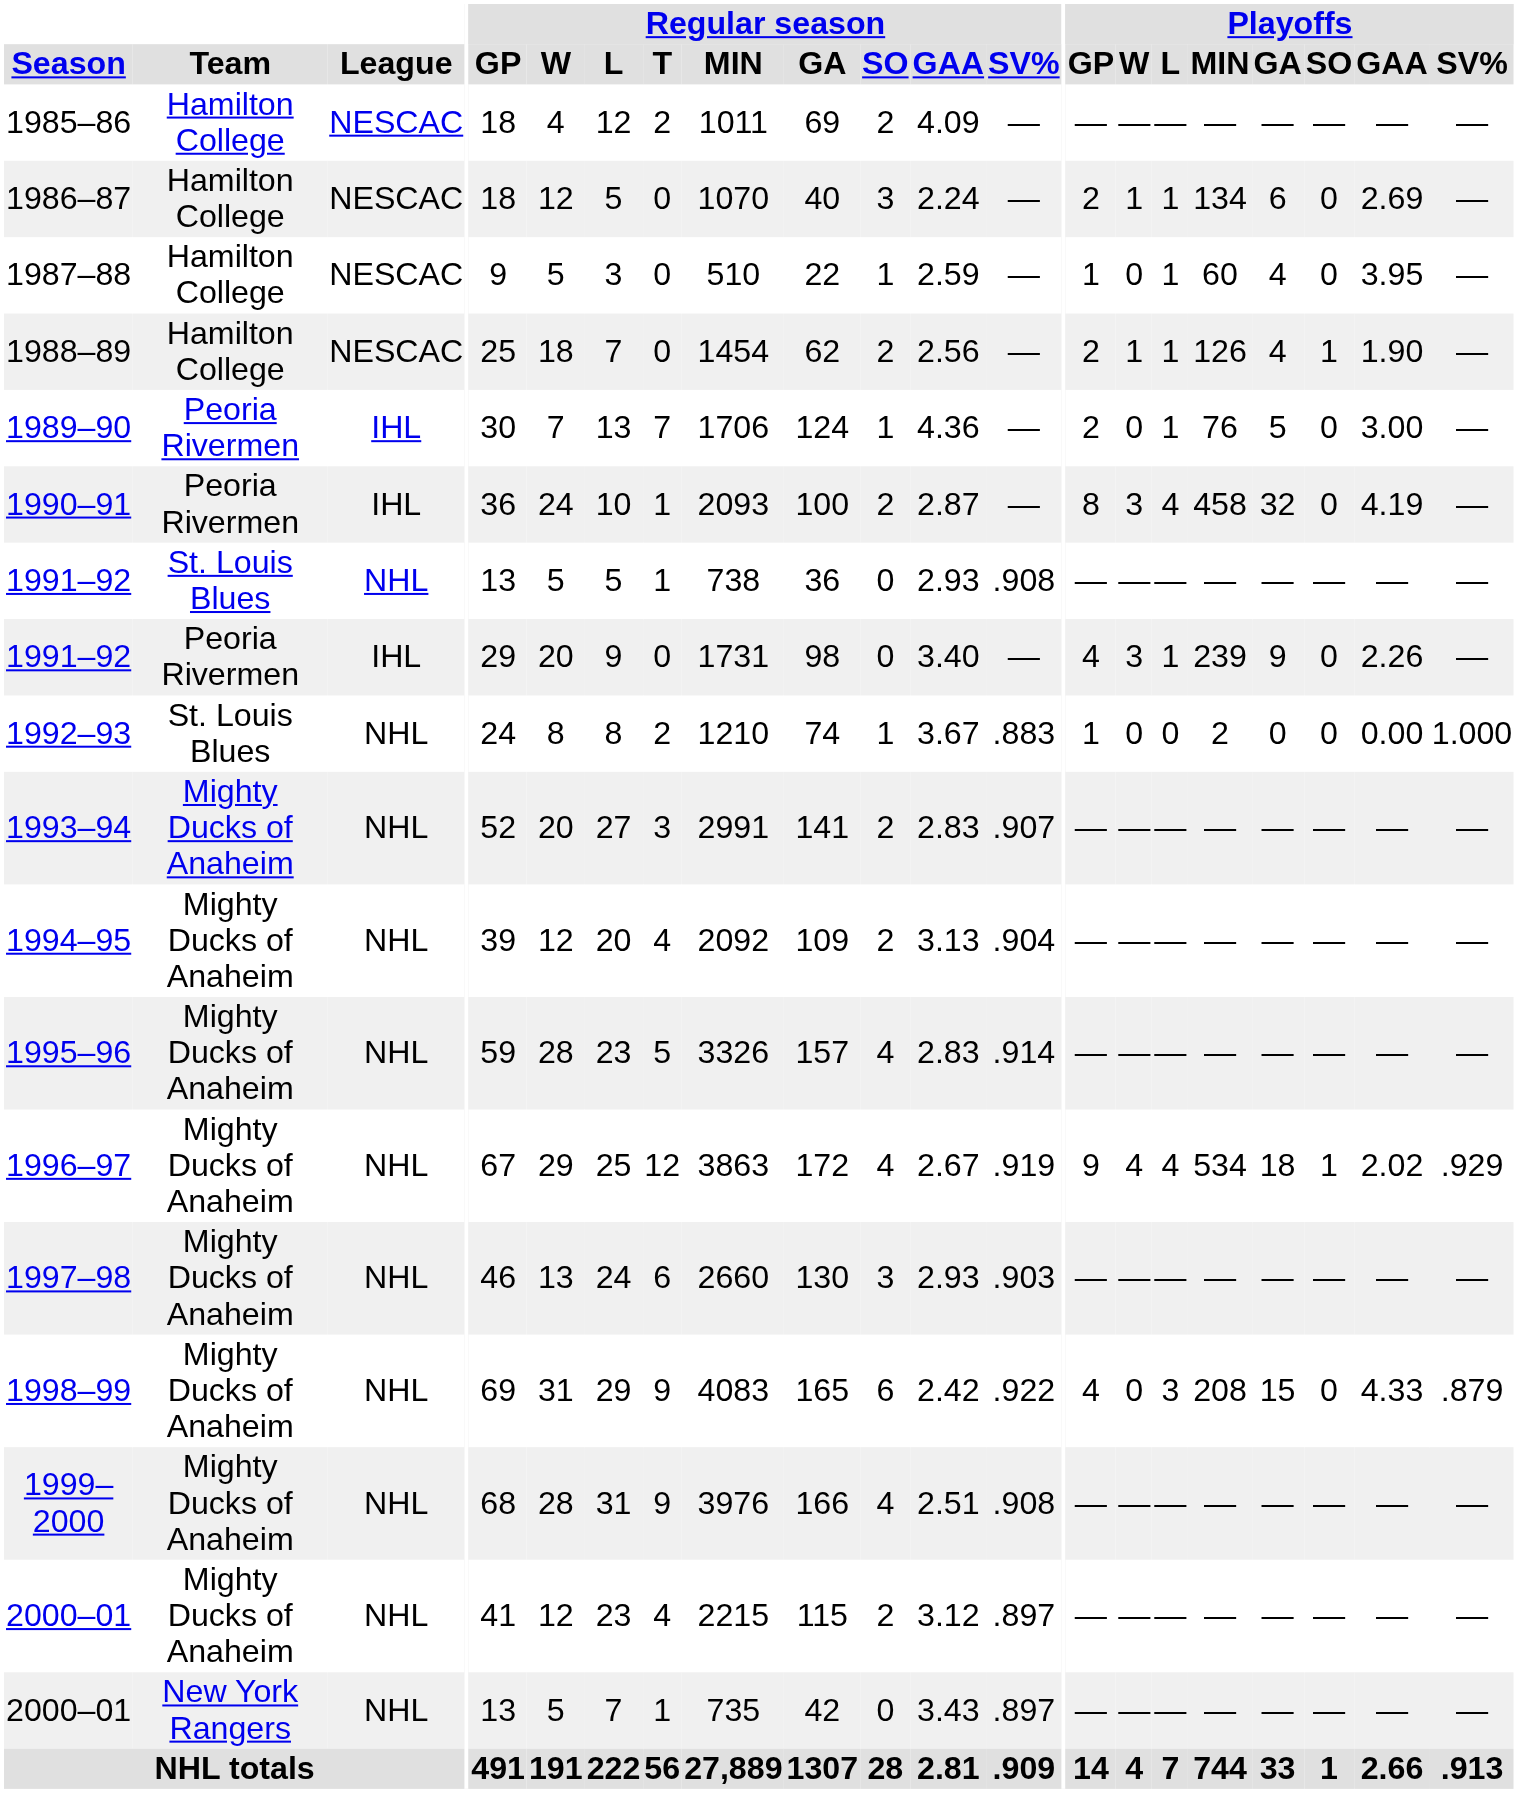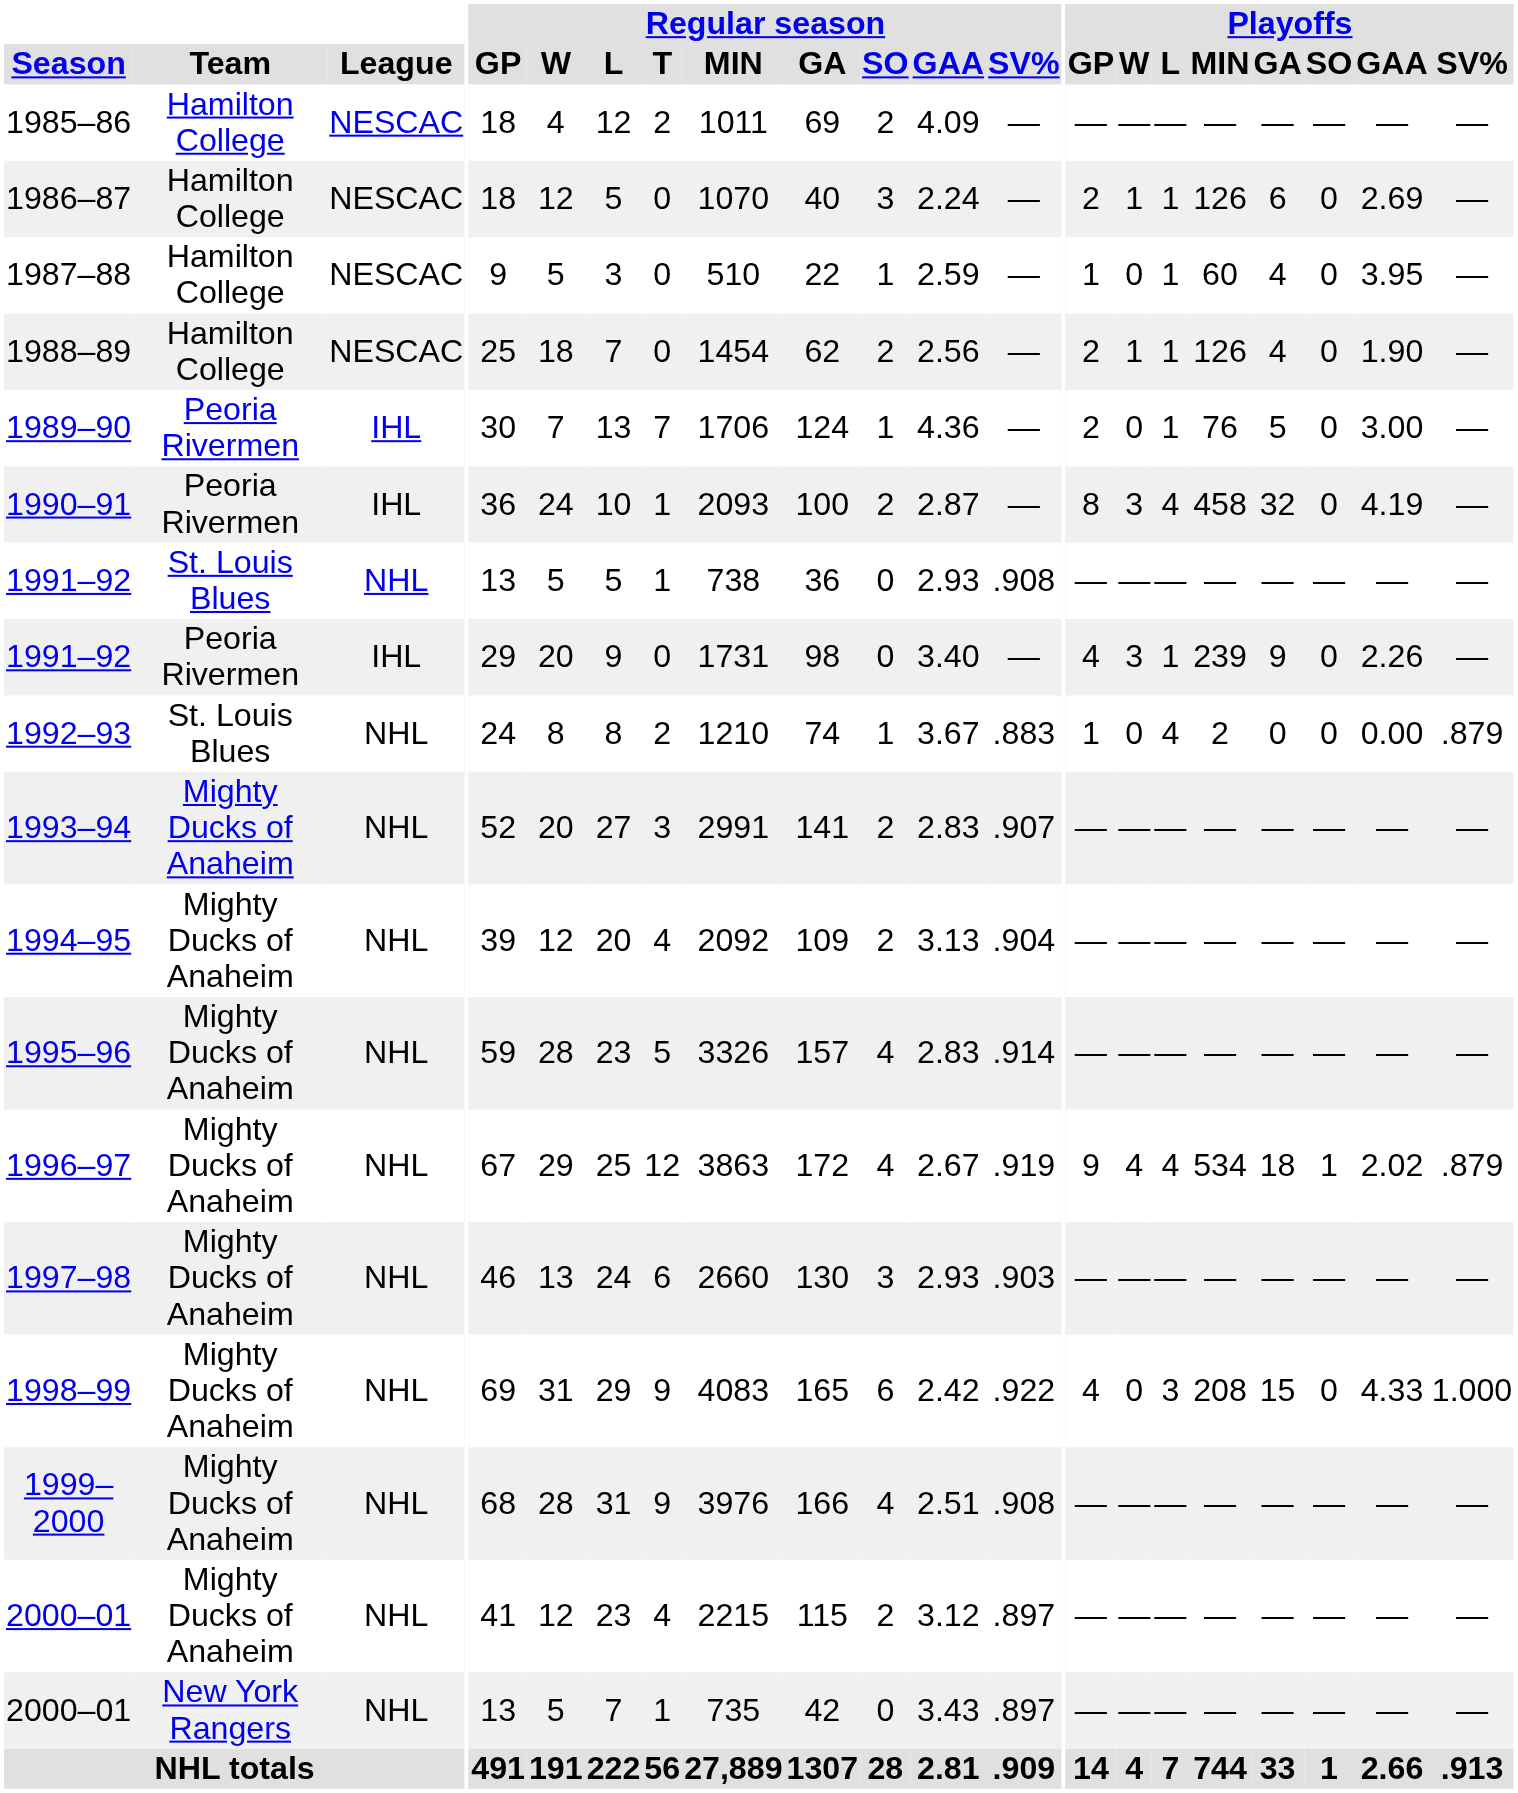1986–87 | Playoffs / MIN: 134 -> 126
1988–89 | Playoffs / SO: 1 -> 0
1992–93 | Playoffs / L: 0 -> 4
1992–93 | Playoffs / SV%: 1.000 -> .879
1996–97 | Playoffs / SV%: .929 -> .879
1998–99 | Playoffs / SV%: .879 -> 1.000
